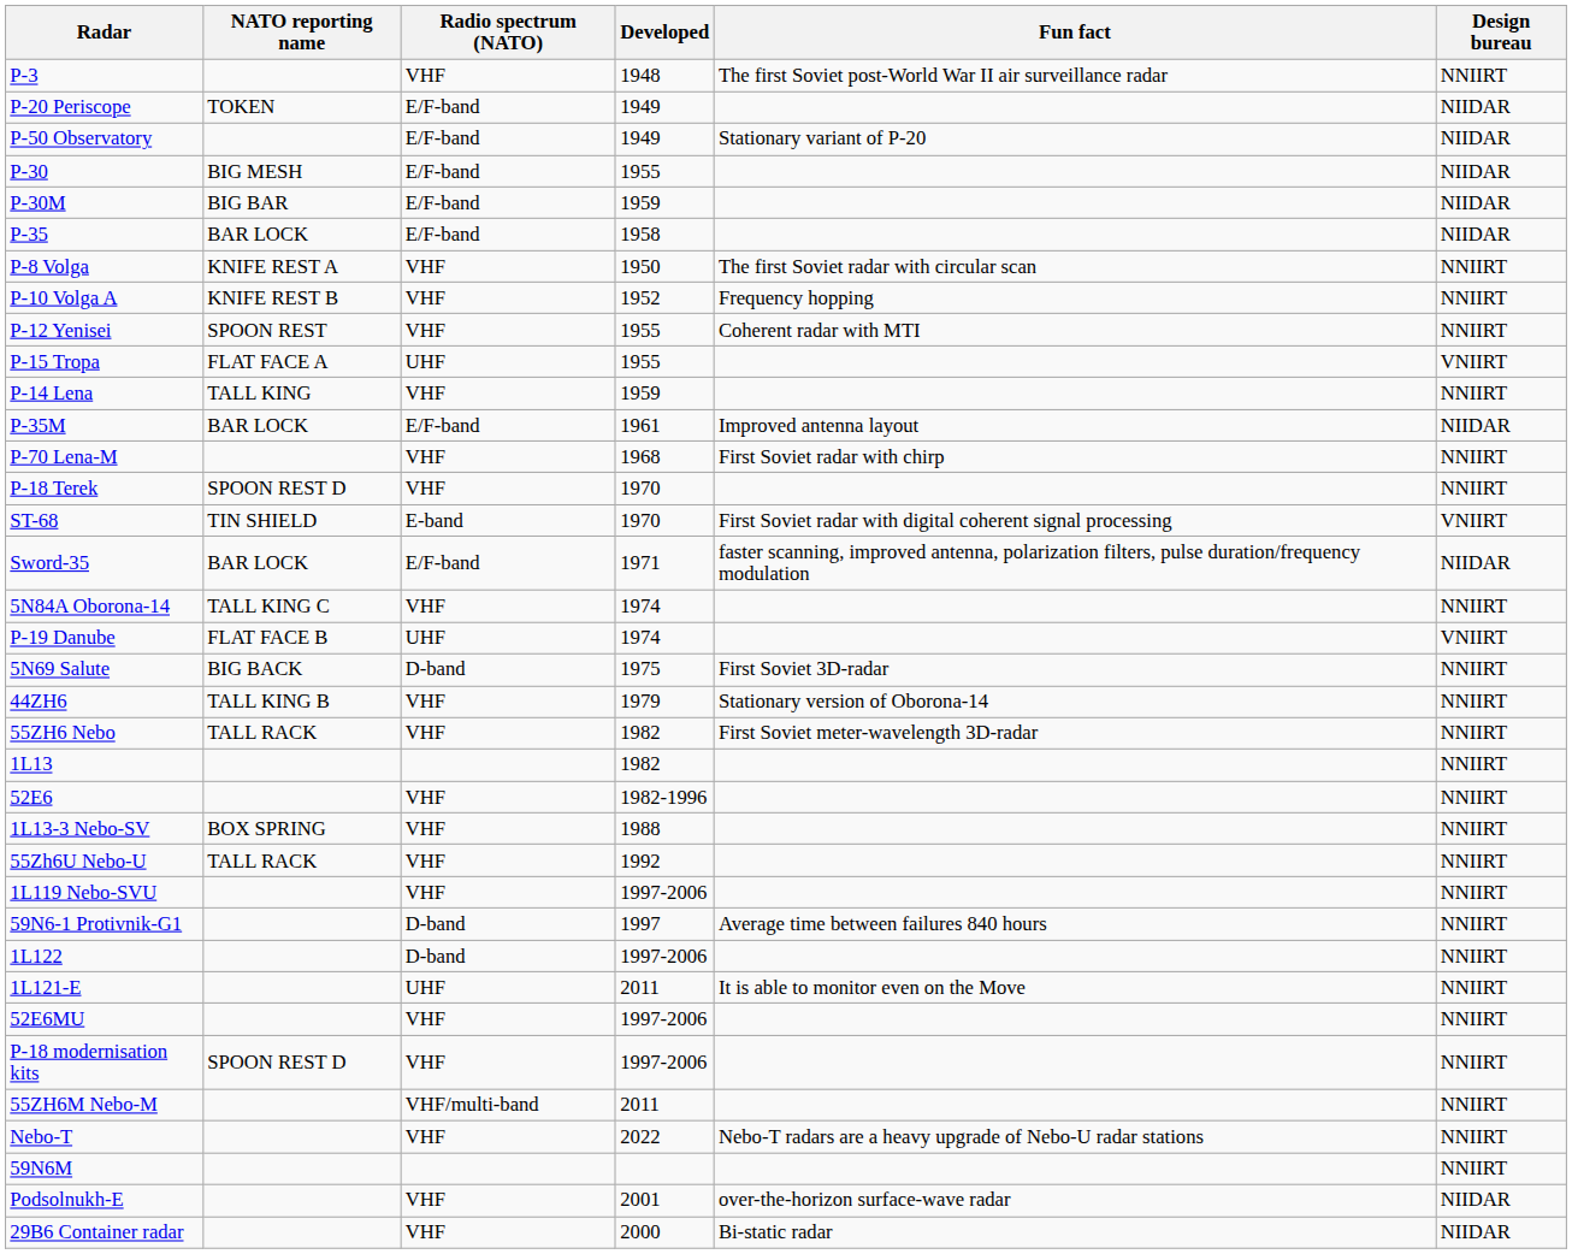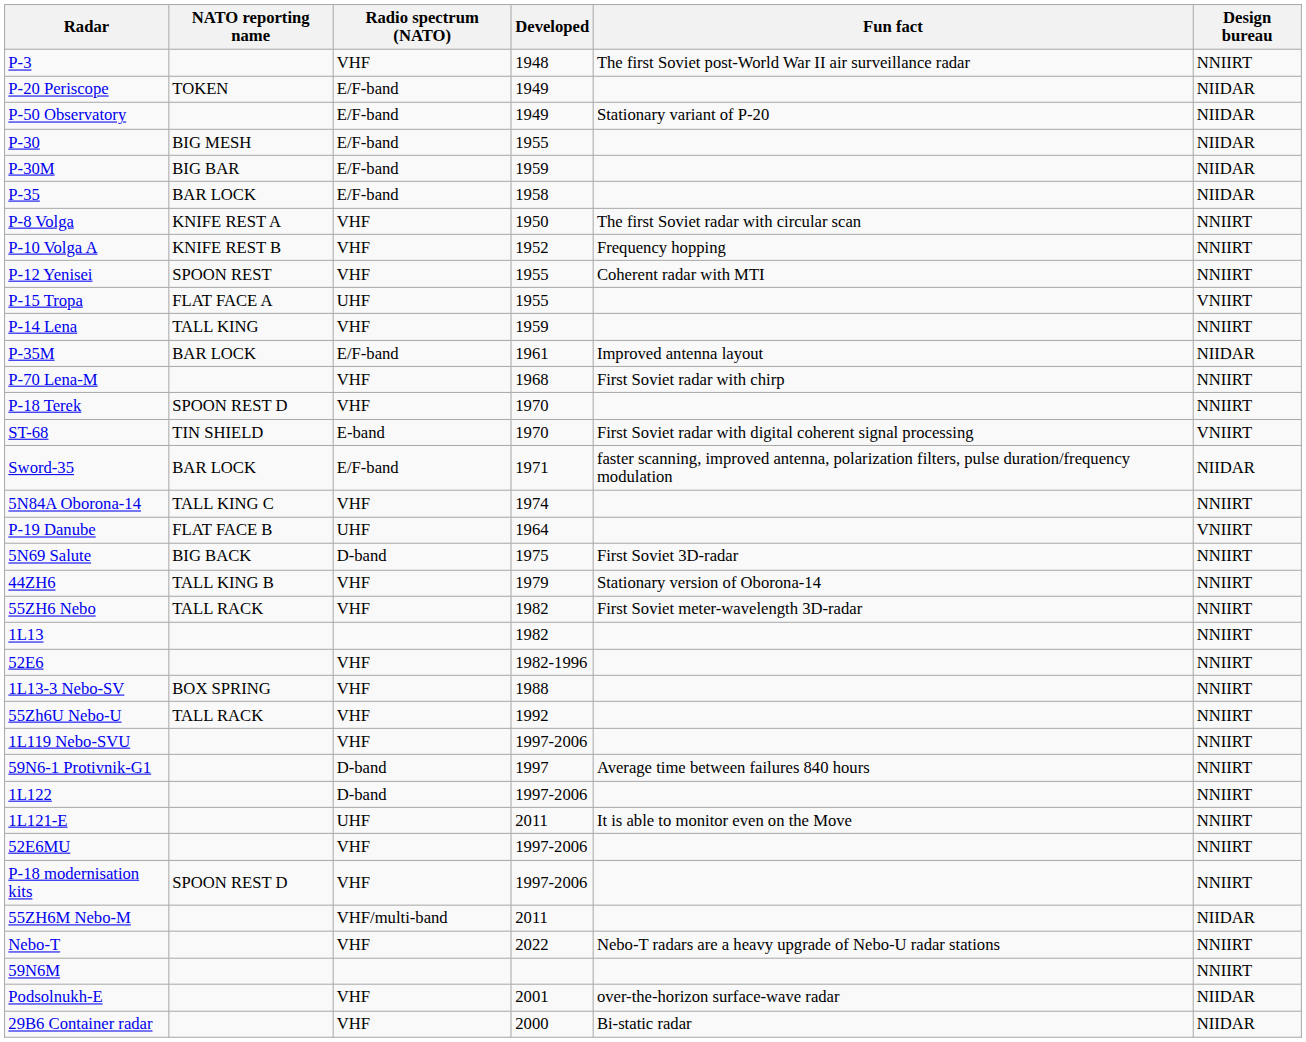P-19 Danube | Developed: 1974 -> 1964
55ZH6M Nebo-M | Design bureau: NNIIRT -> NIIDAR
